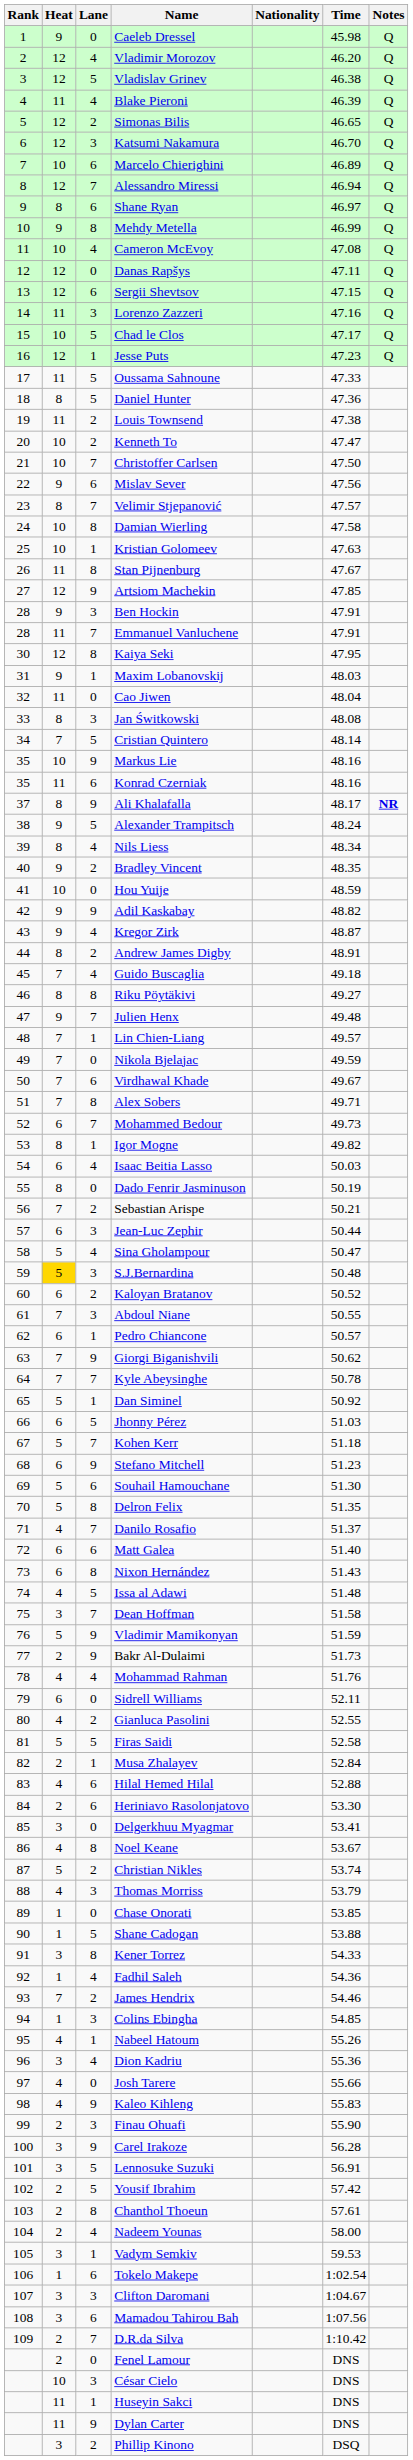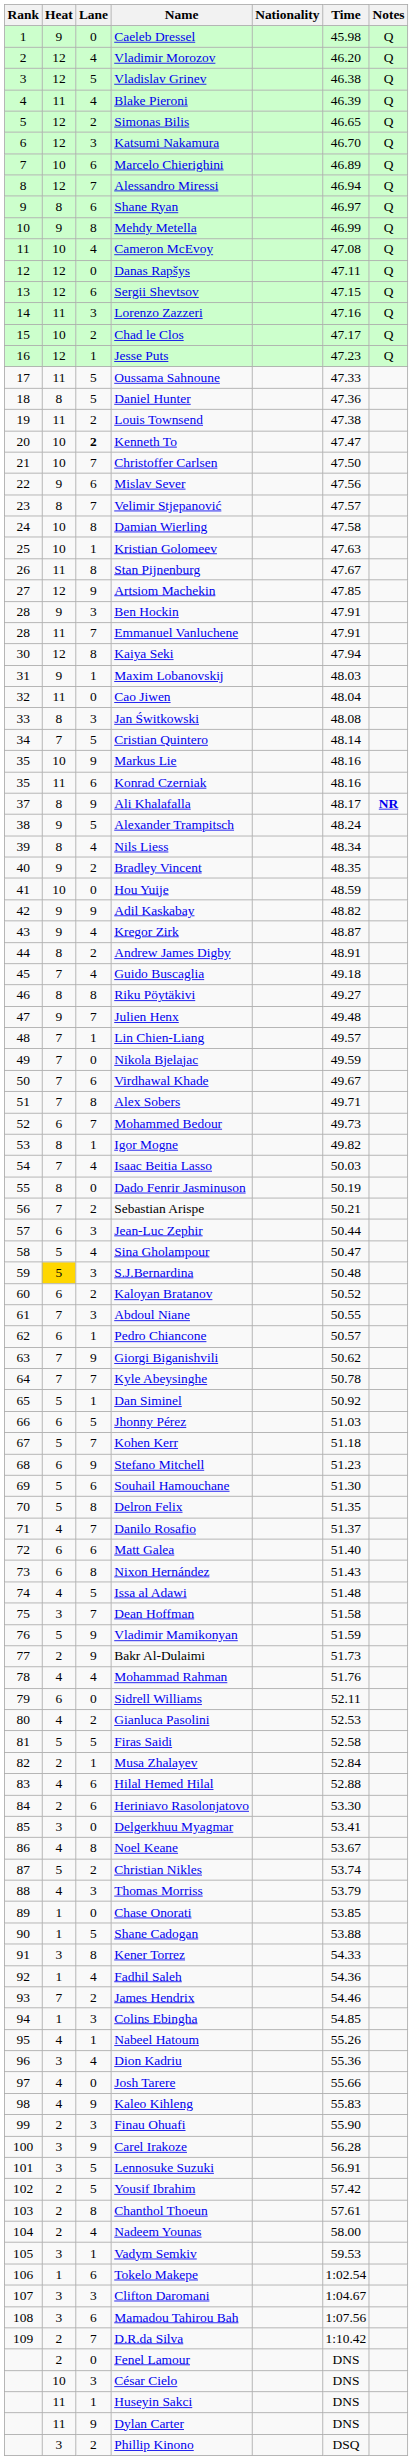Chad le Clos | Lane: 5 -> 2
Kenneth To | Lane: normal -> bold
Kaiya Seki | Time: 47.95 -> 47.94
Isaac Beitia Lasso | Heat: 6 -> 7
Gianluca Pasolini | Time: 52.55 -> 52.53
